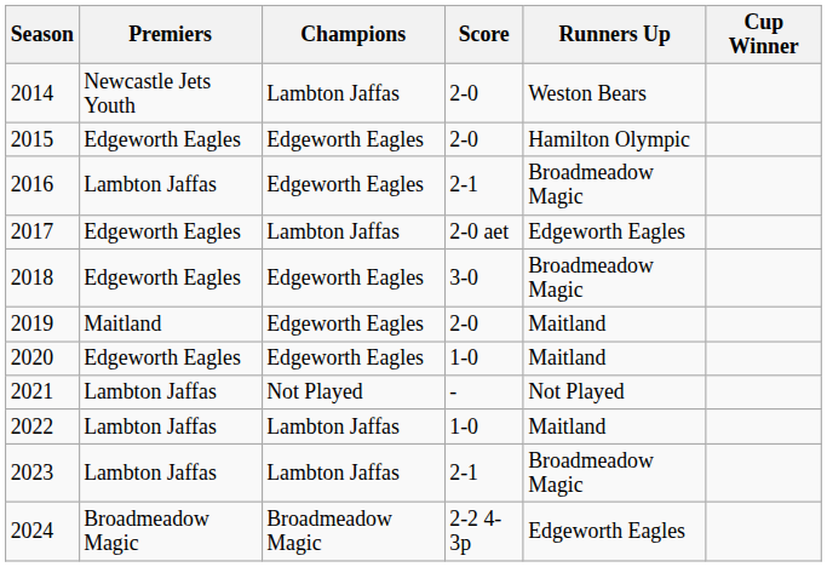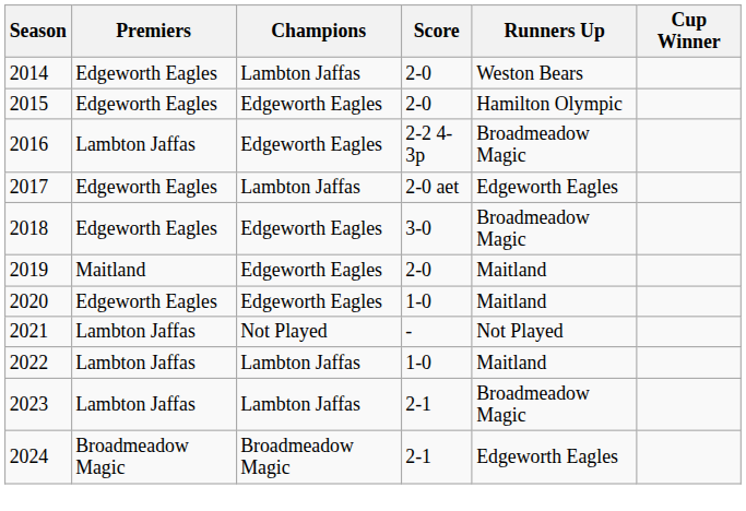2014 | Premiers: Newcastle Jets Youth -> Edgeworth Eagles
2016 | Score: 2-1 -> 2-2 4-3p
2024 | Score: 2-2 4-3p -> 2-1
